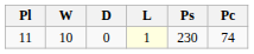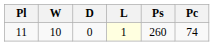11 | Ps: 230 -> 260
